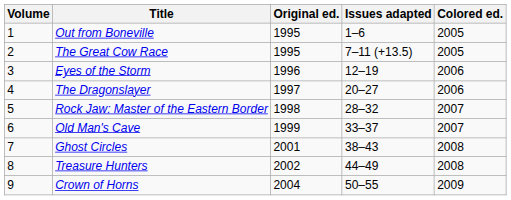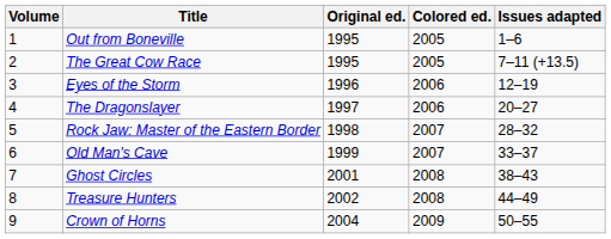columns swapped: Colored ed. <-> Issues adapted
